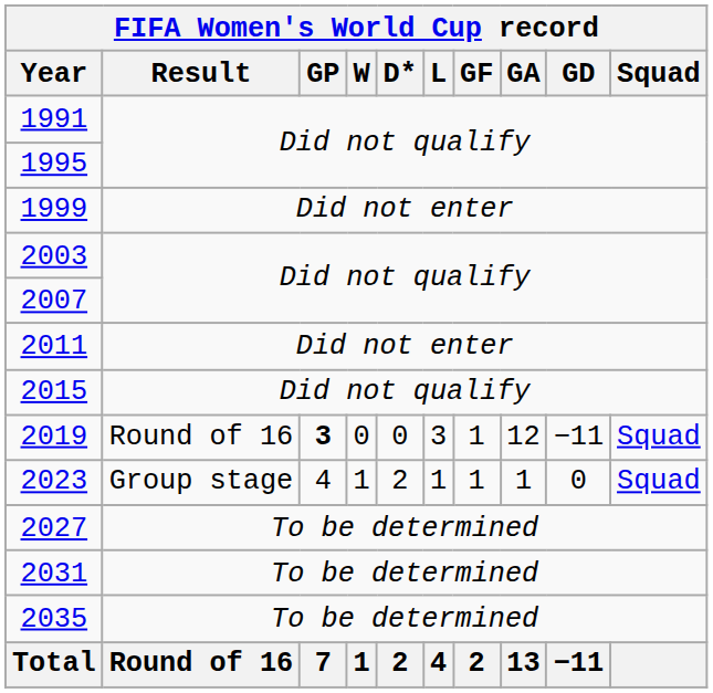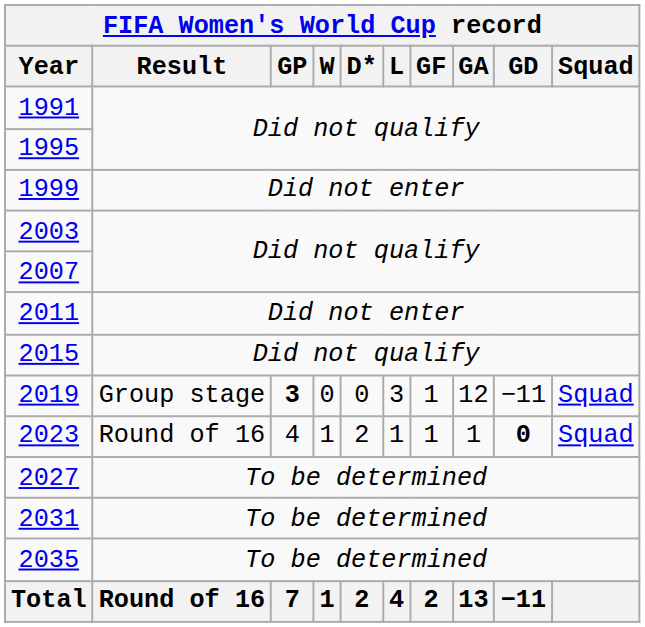2019 | Result: Round of 16 -> Group stage
2023 | Result: Group stage -> Round of 16
2023 | GD: normal -> bold
